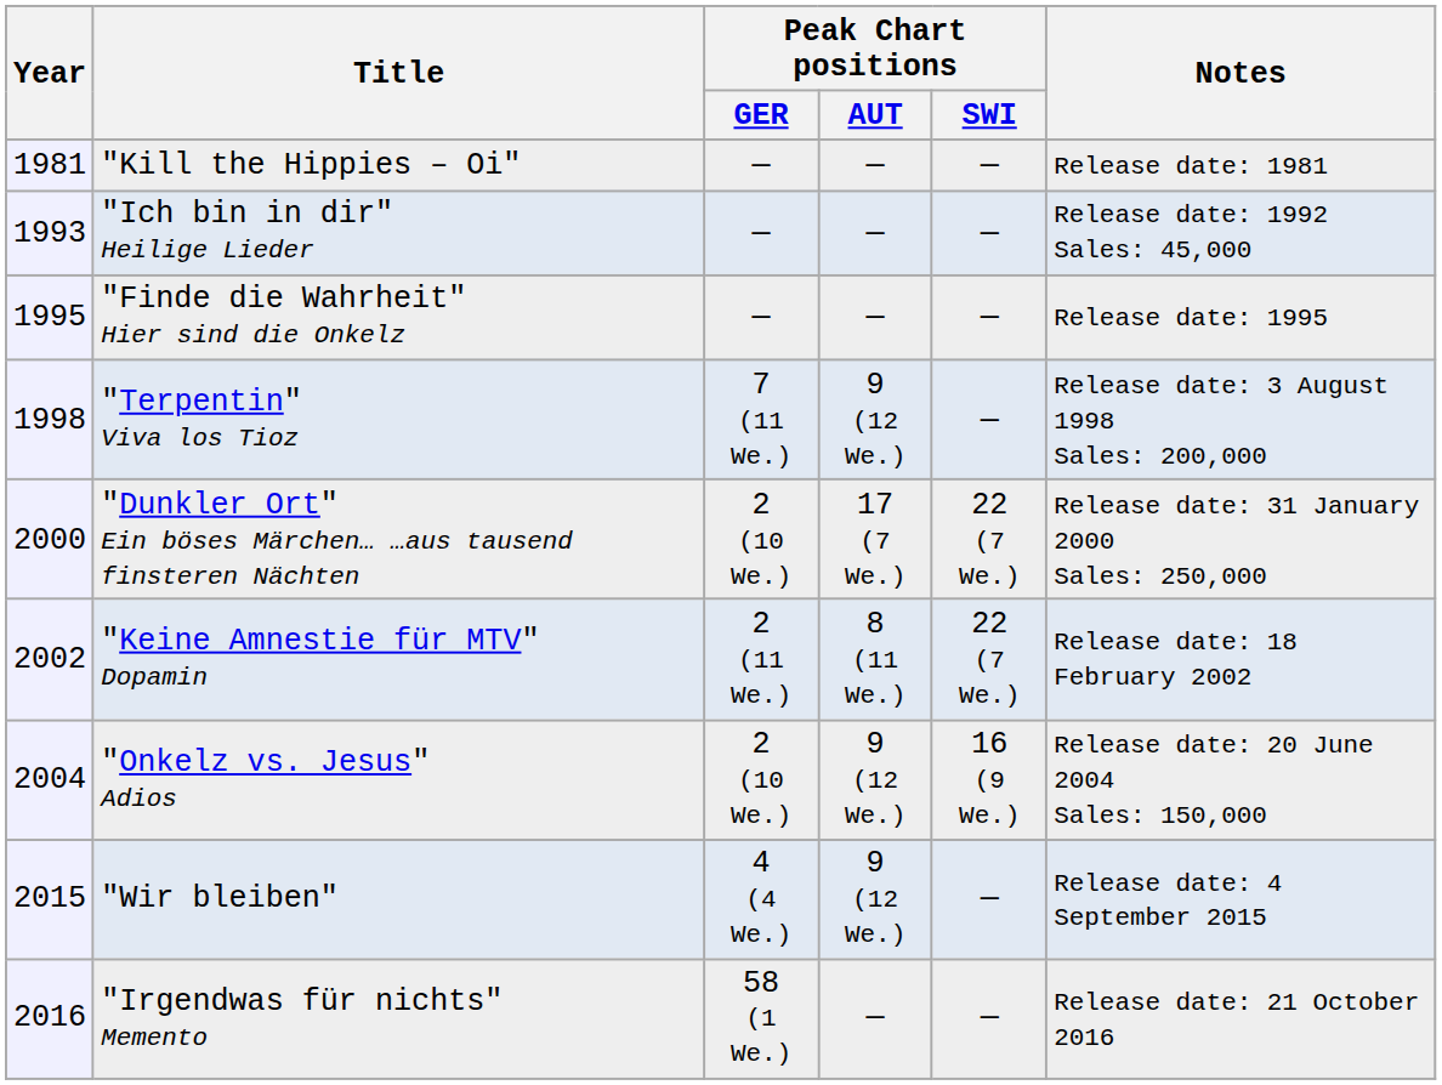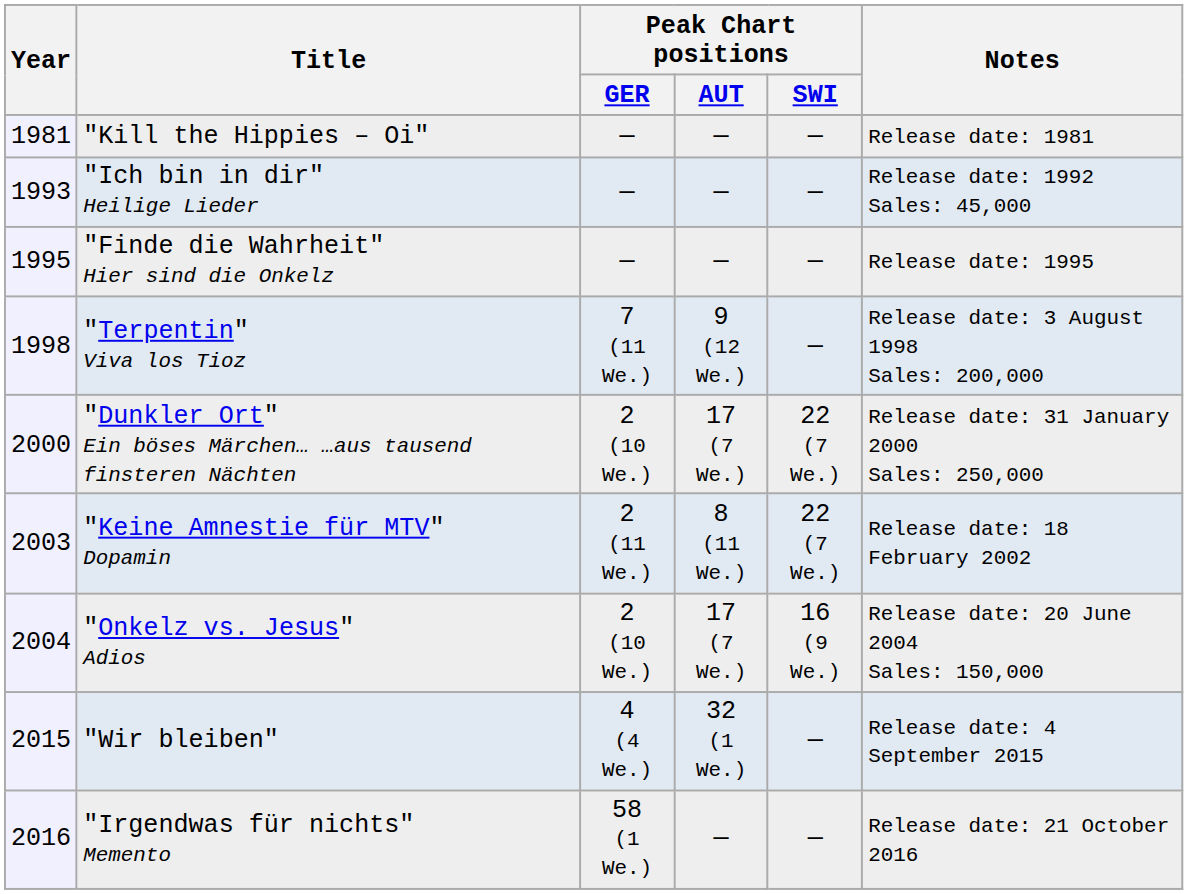"Keine Amnestie für MTV" Dopamin | Year: 2002 -> 2003
"Onkelz vs. Jesus" Adios | Peak Chart positions / AUT: 9 (12 We.) -> 17 (7 We.)
"Wir bleiben" | Peak Chart positions / AUT: 9 (12 We.) -> 32 (1 We.)
